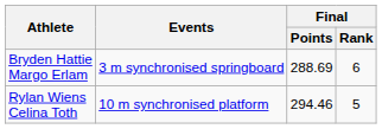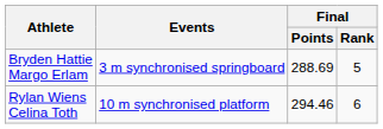Bryden Hattie Margo Erlam | Final / Rank: 6 -> 5
Rylan Wiens Celina Toth | Final / Rank: 5 -> 6
